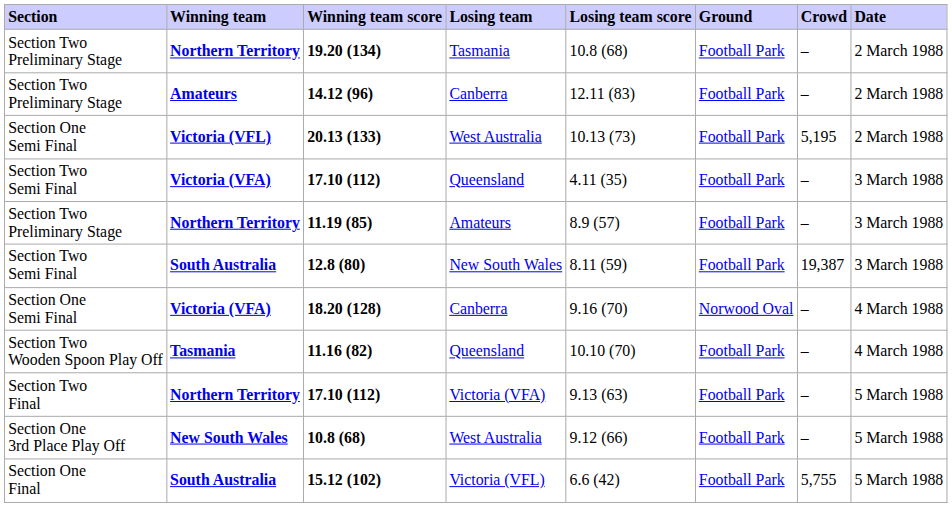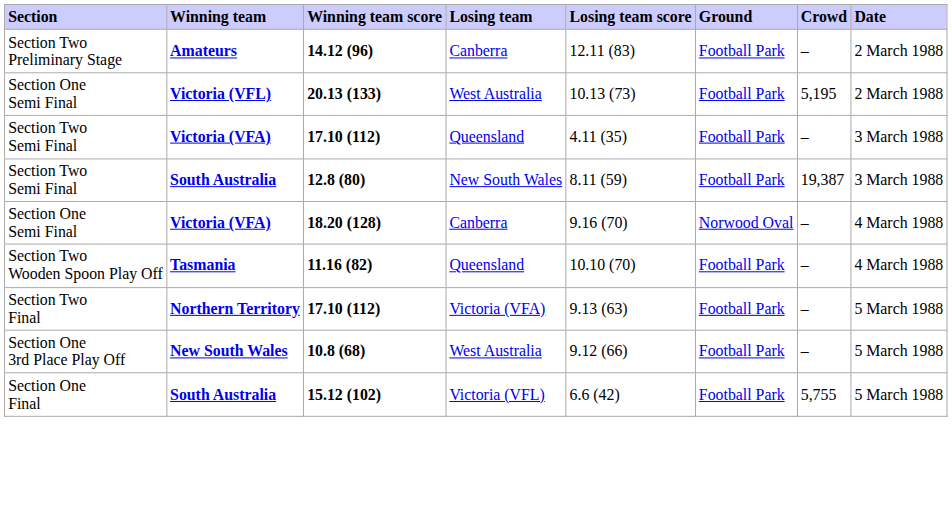- row: Section Two Preliminary Stage | Northern Territory | 19.20 (134) | Tasmania | 10.8 (68) | Football Park | – | 2 March 1988
- row: Section Two Preliminary Stage | Northern Territory | 11.19 (85) | Amateurs | 8.9 (57) | Football Park | – | 3 March 1988
